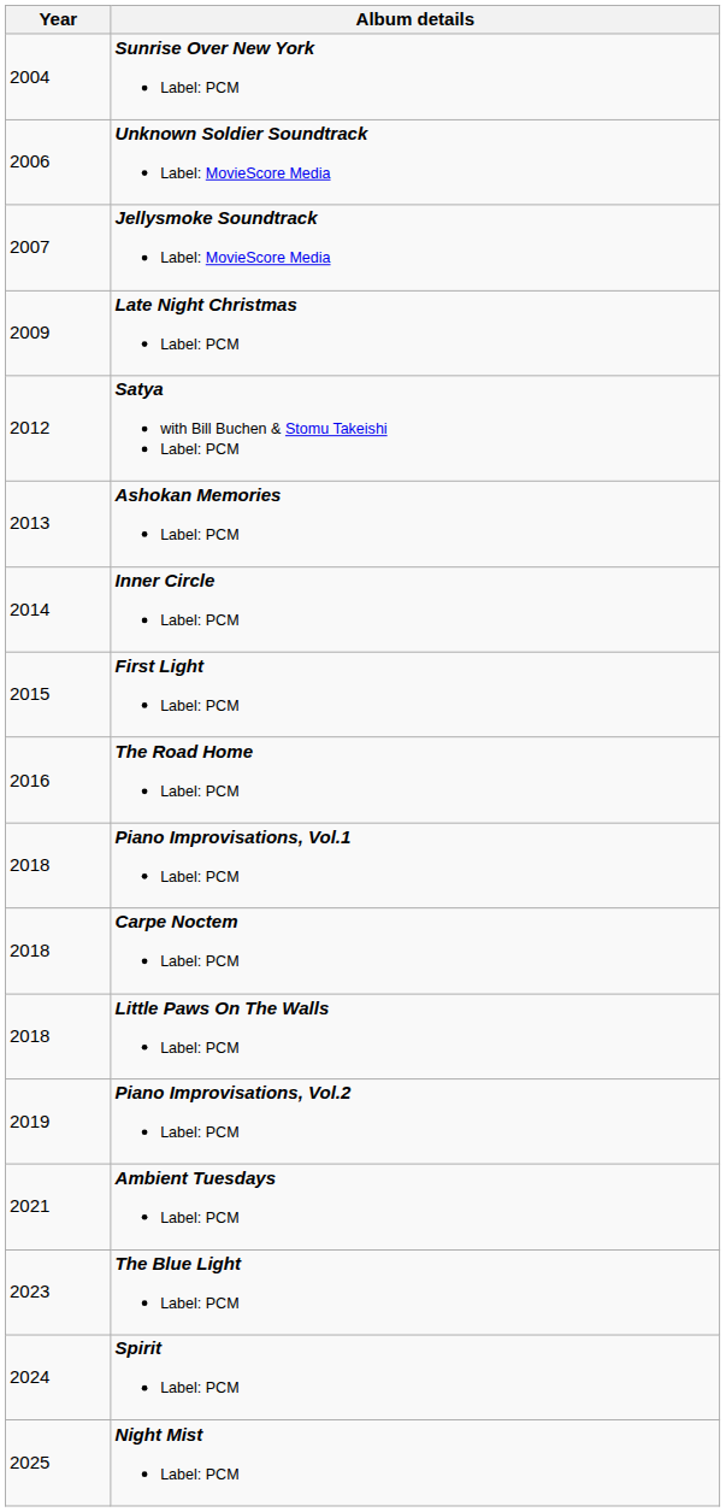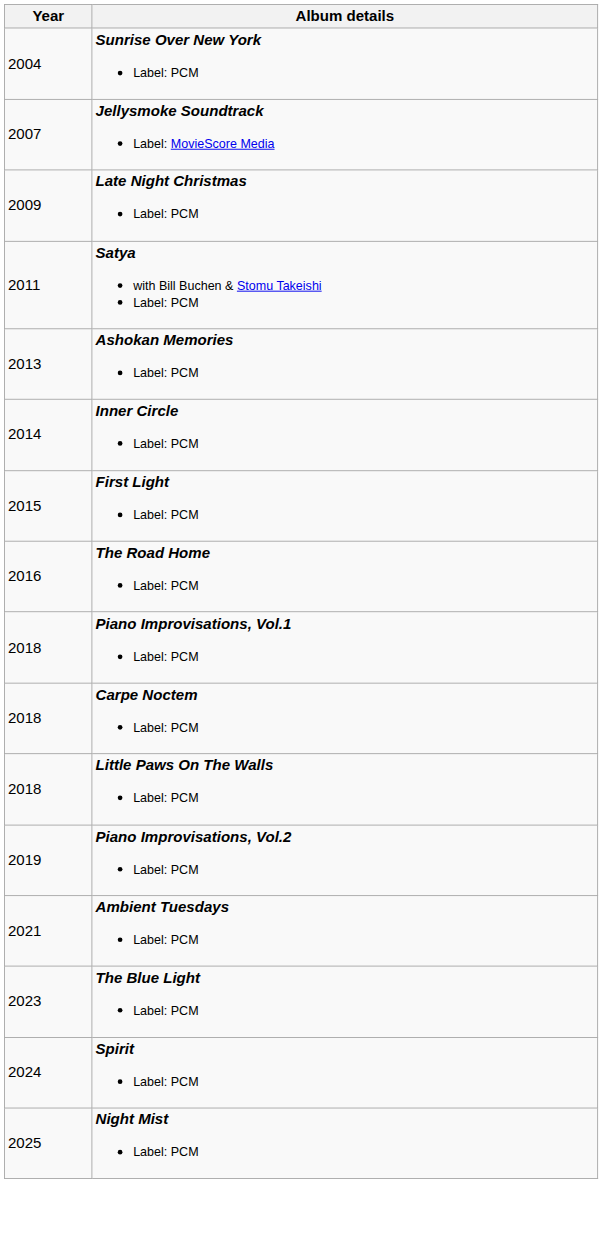- row: 2006 | Unknown Soldier Soundtrack Label: MovieScore Media
Satya with Bill Buchen & Stomu Takeishi Label: PCM | Year: 2012 -> 2011
